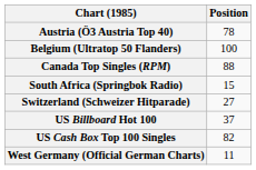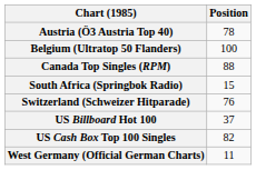Switzerland (Schweizer Hitparade) | Position: 27 -> 76
